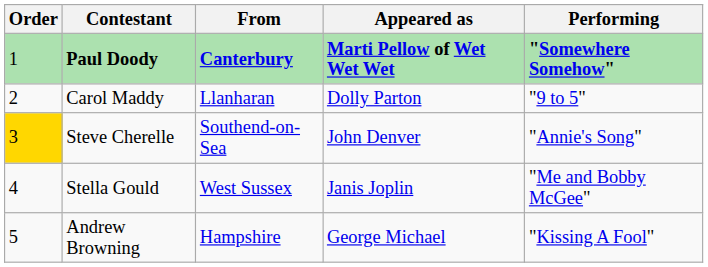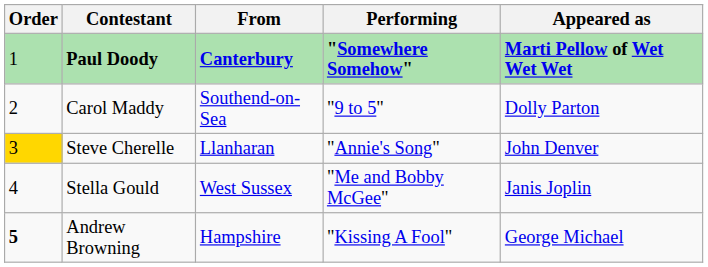columns swapped: Appeared as <-> Performing
Carol Maddy | From: Llanharan -> Southend-on-Sea
Steve Cherelle | From: Southend-on-Sea -> Llanharan
Andrew Browning | Order: normal -> bold
